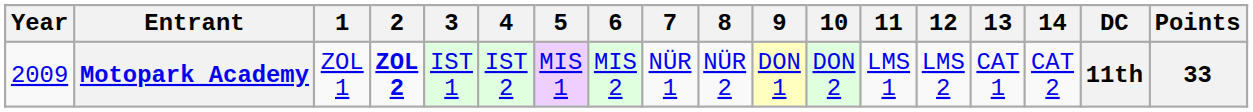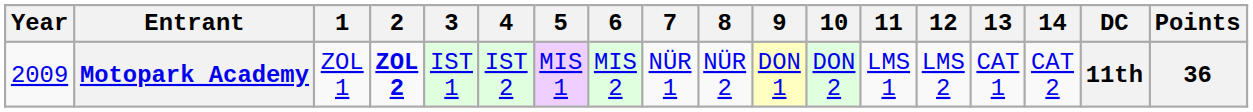Motopark Academy | Points: 33 -> 36
